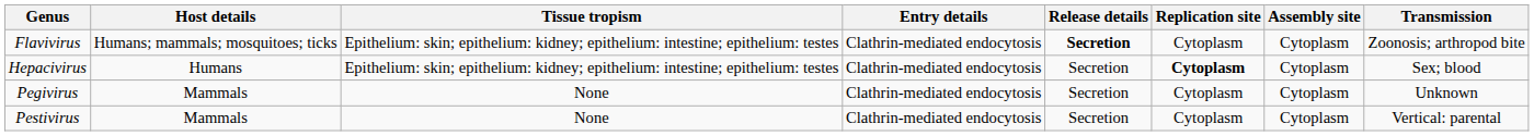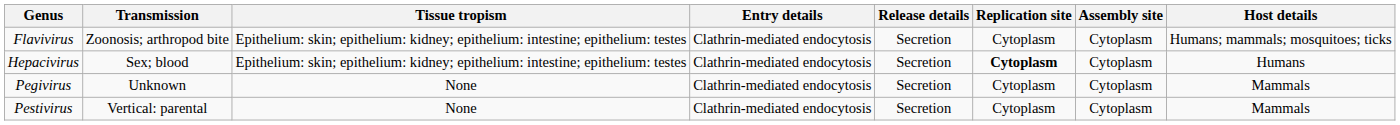columns swapped: Host details <-> Transmission
Flavivirus | Release details: bold -> normal
